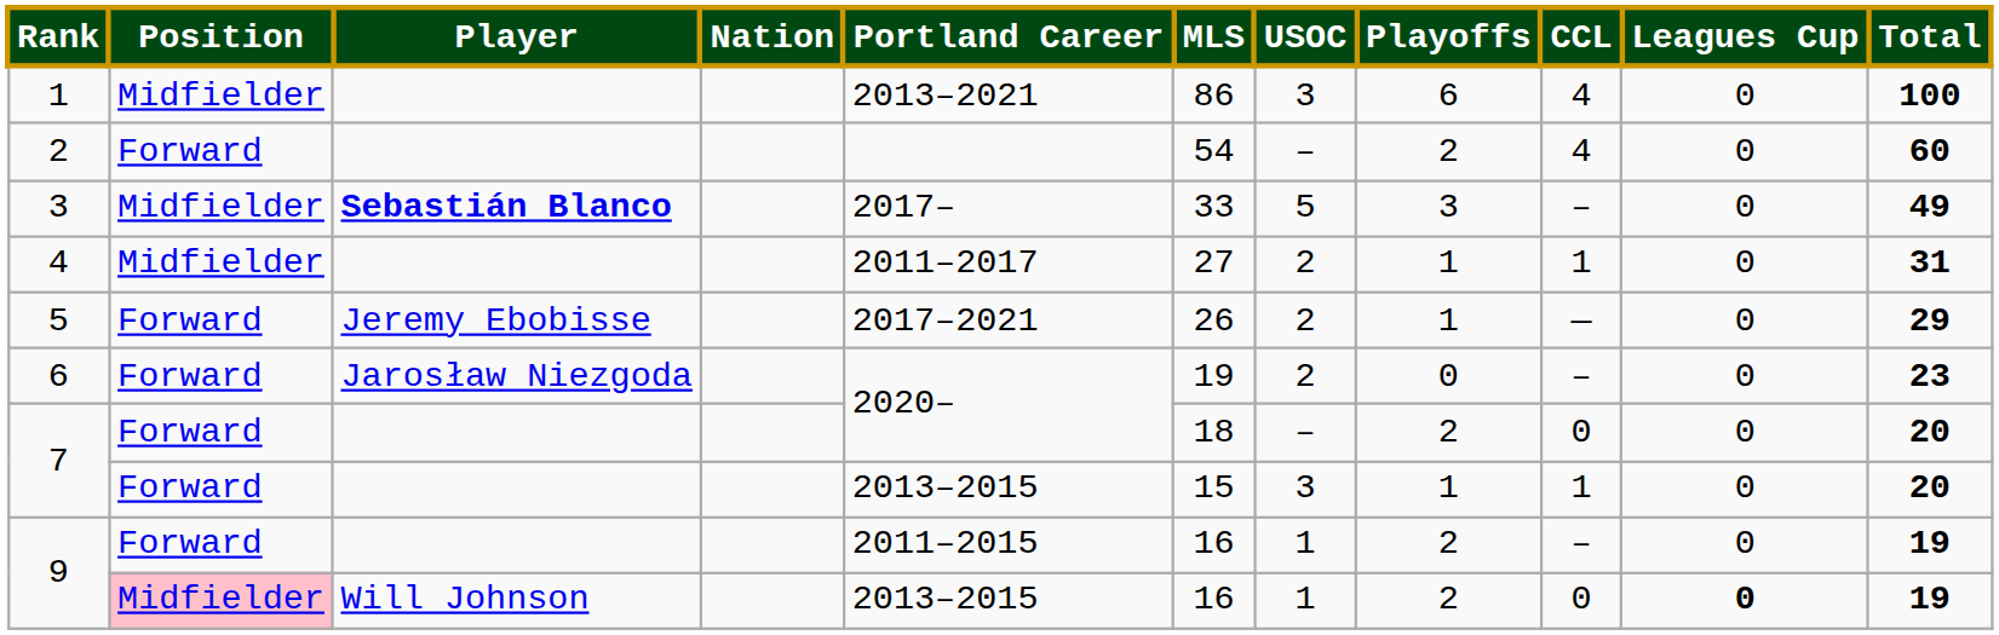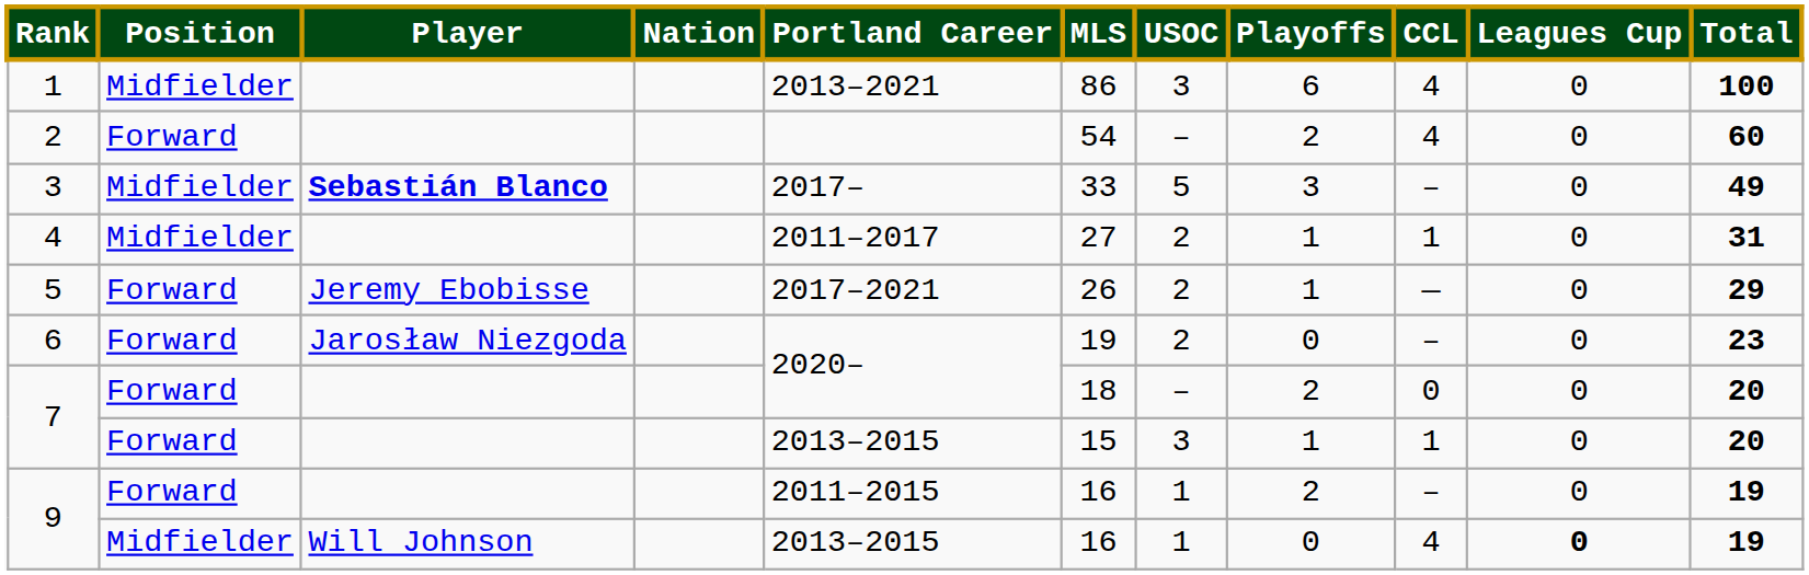9 / Will Johnson | Position: pink background -> no background
9 / Will Johnson | Playoffs: 2 -> 0
9 / Will Johnson | CCL: 0 -> 4
